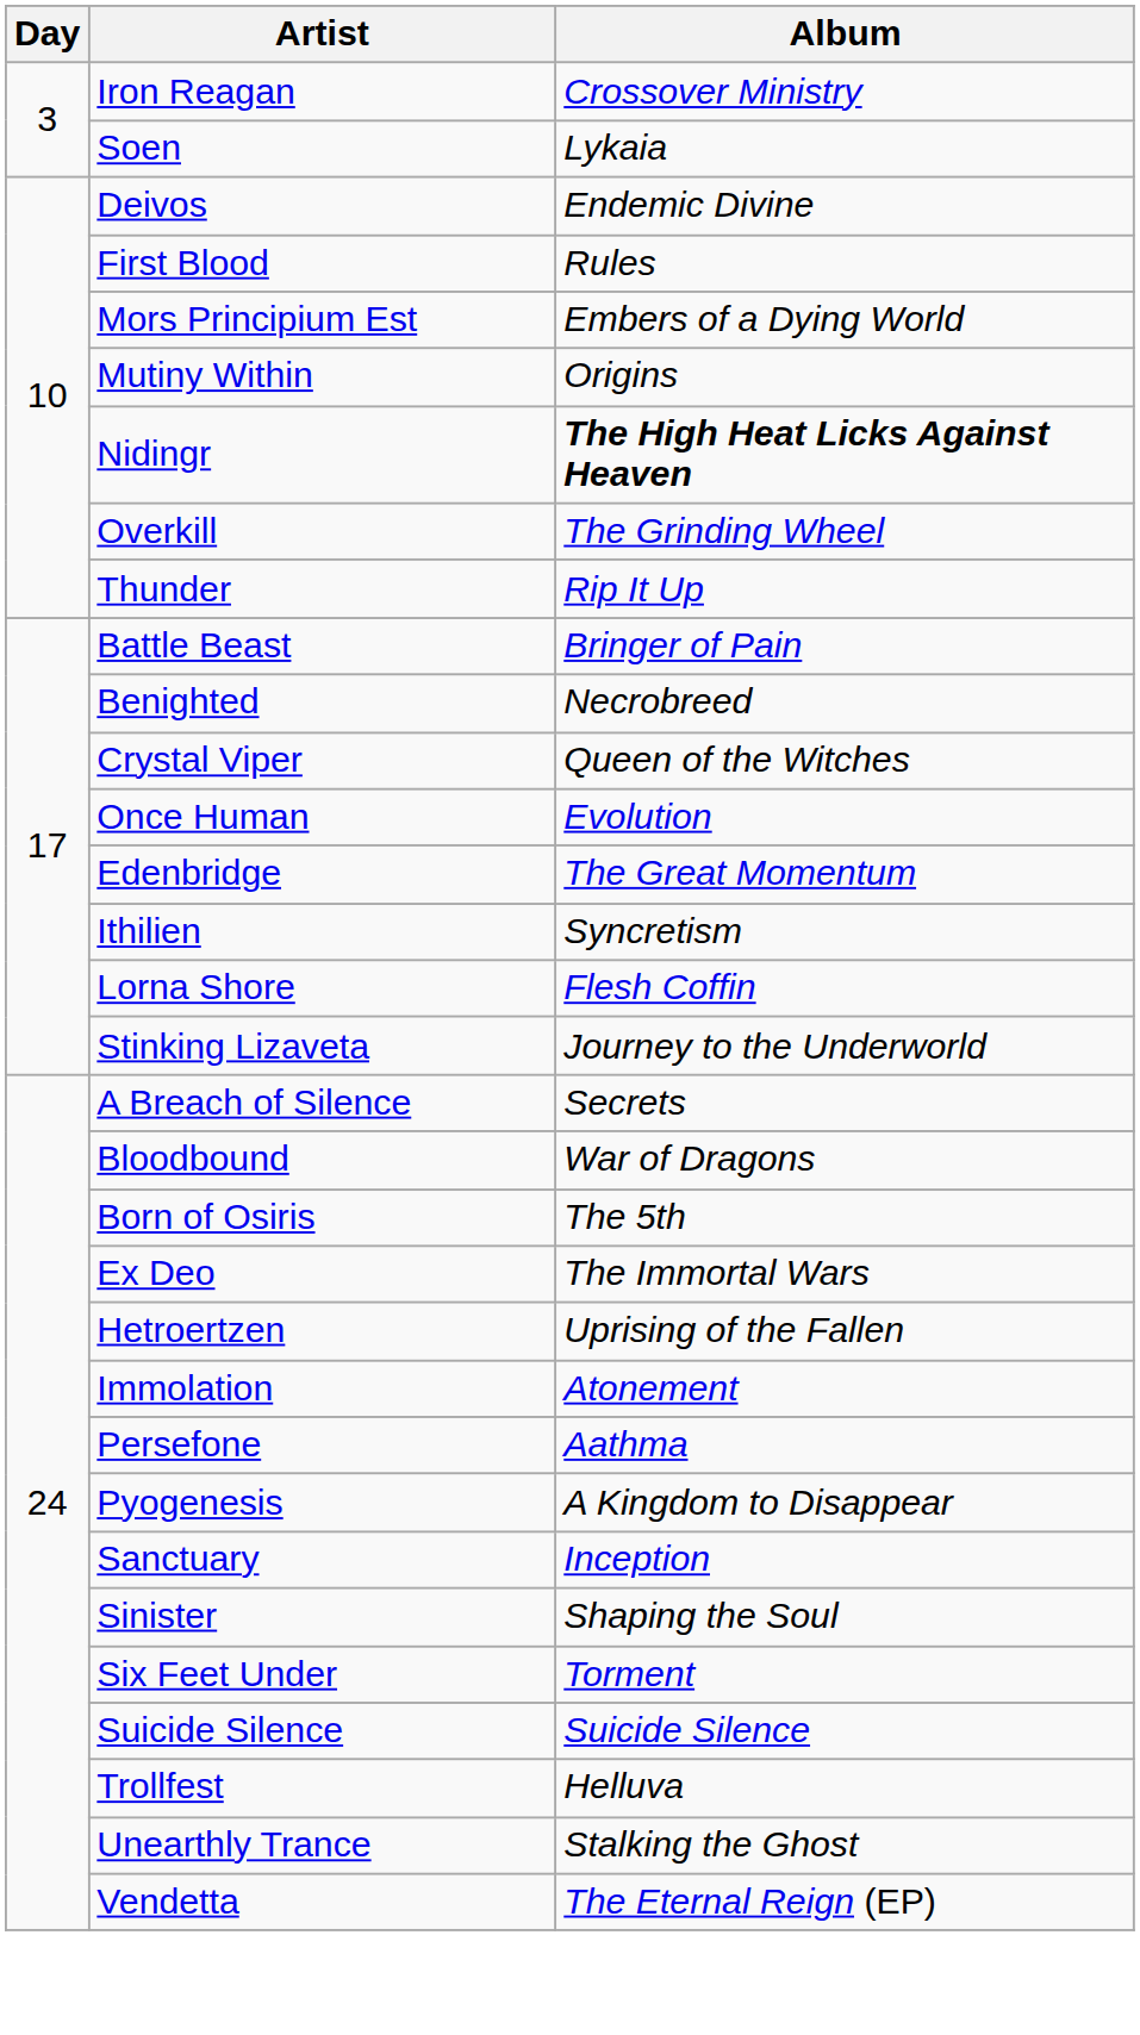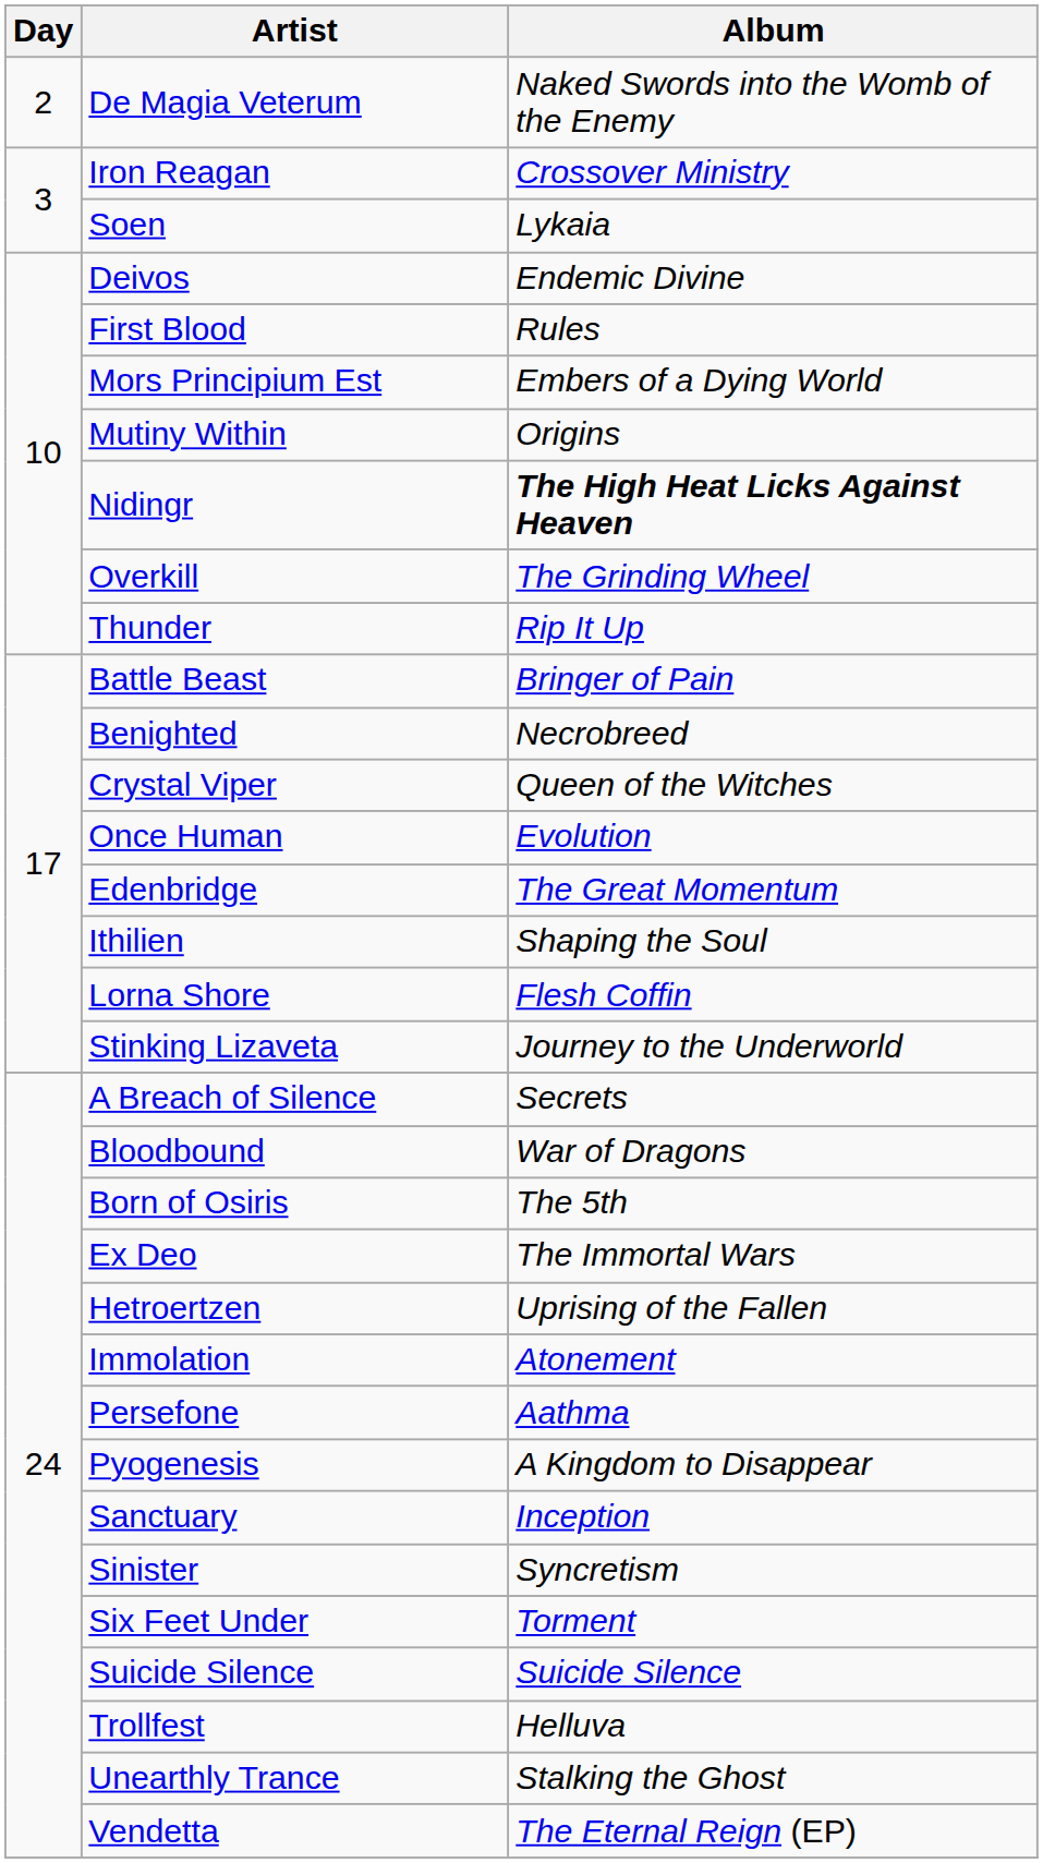+ row: 2 | De Magia Veterum | Naked Swords into the Womb of the Enemy
Ithilien | Album: Syncretism -> Shaping the Soul
Sinister | Album: Shaping the Soul -> Syncretism
